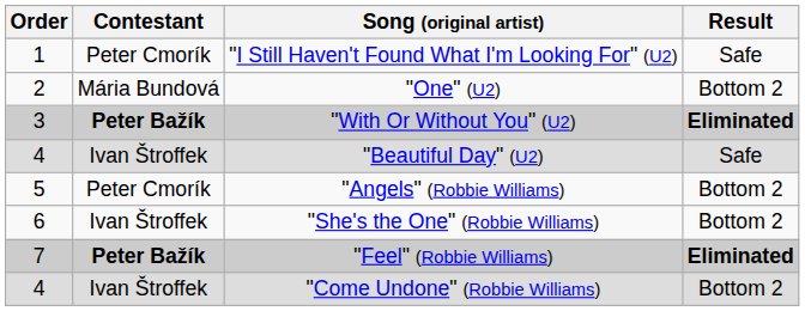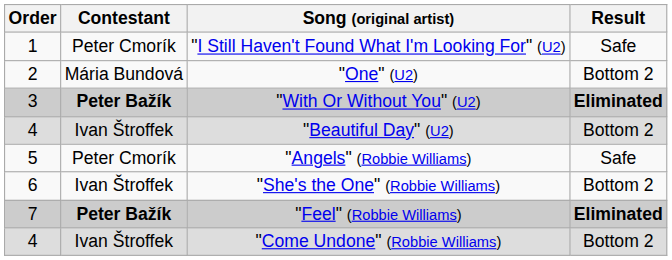"Beautiful Day" (U2) | Result: Safe -> Bottom 2
"Angels" (Robbie Williams) | Result: Bottom 2 -> Safe
